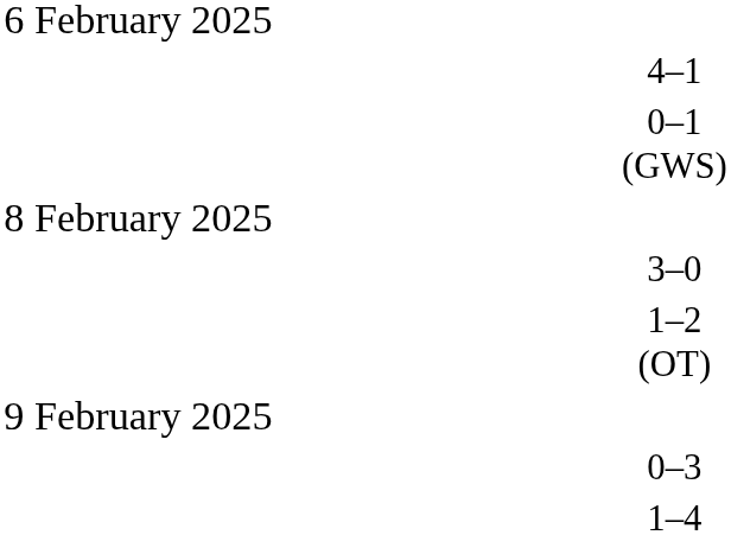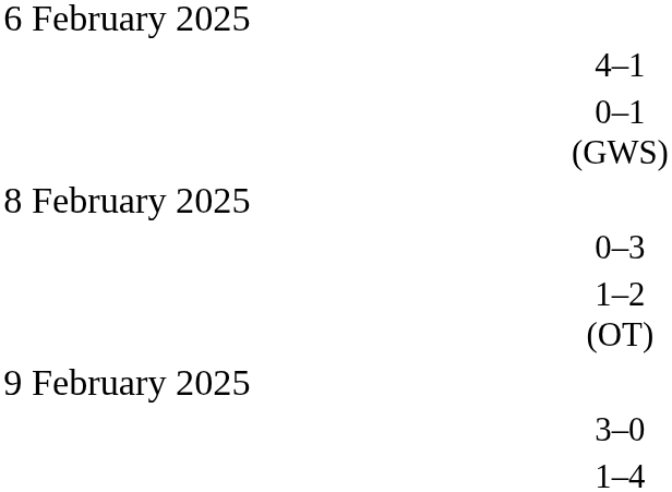rows swapped: 3–0 <-> 0–3
